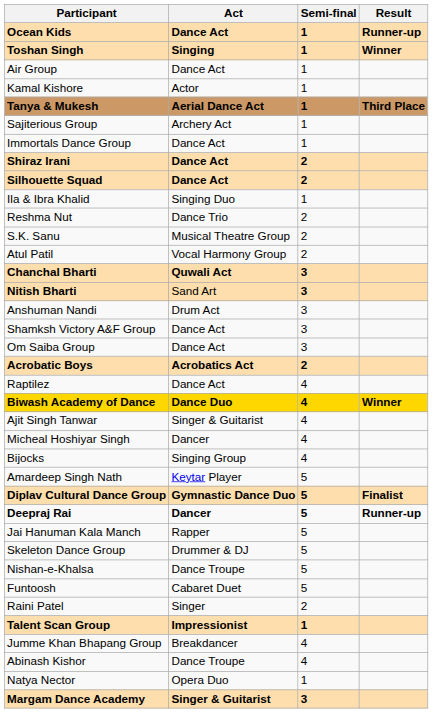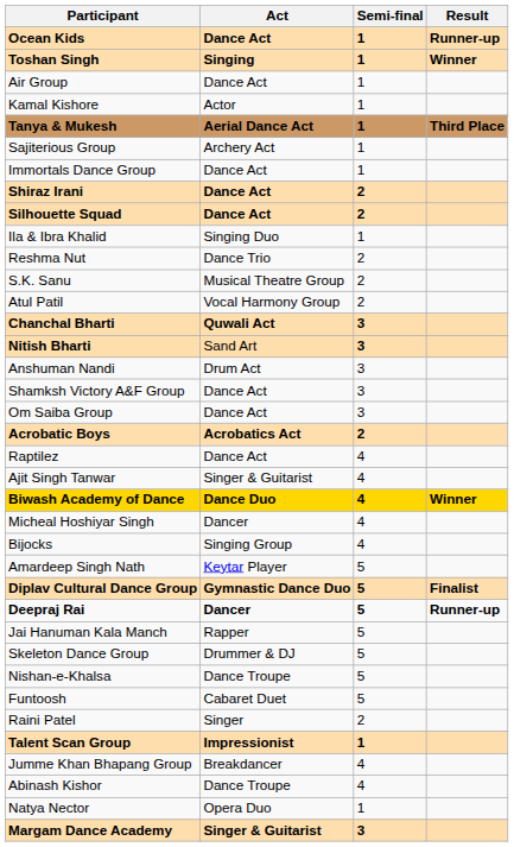rows swapped: Biwash Academy of Dance <-> Ajit Singh Tanwar
